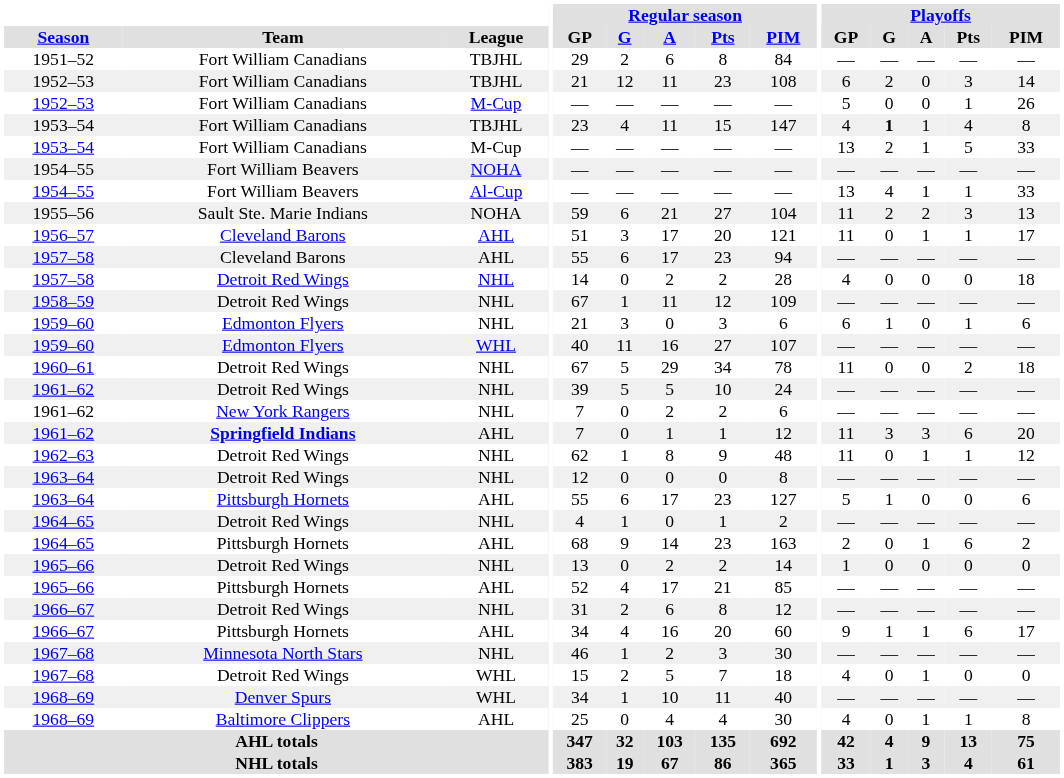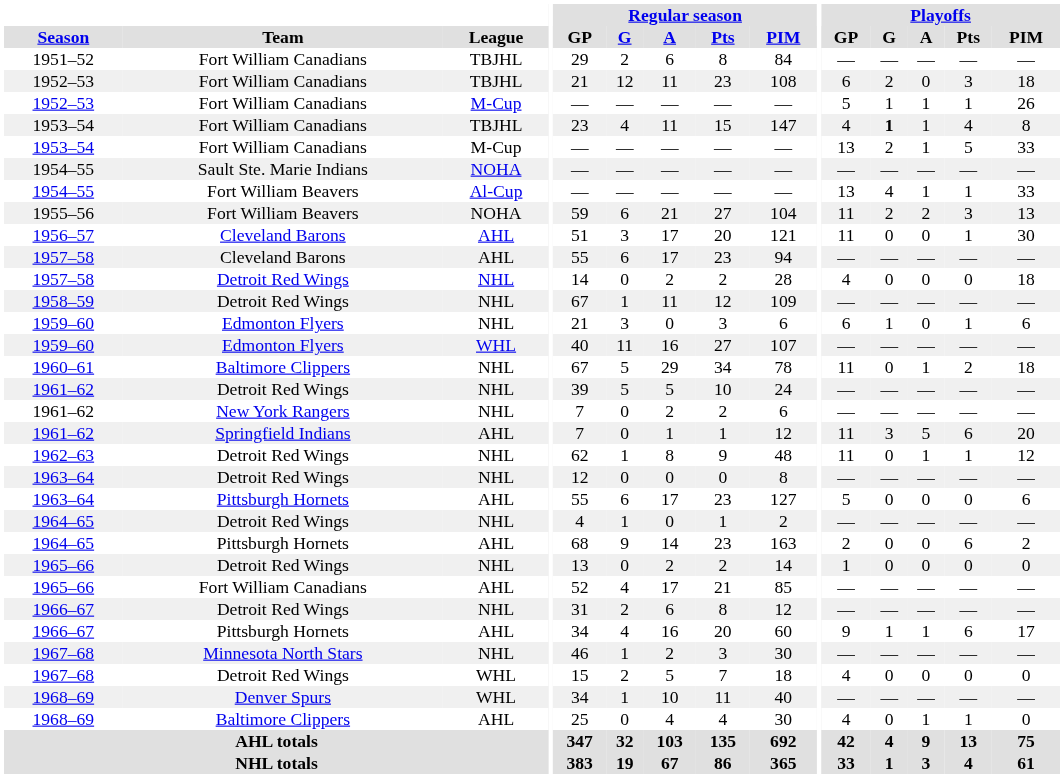1952–53 / TBJHL | Playoffs / PIM: 14 -> 18
1952–53 / M-Cup | Playoffs / G: 0 -> 1
1952–53 / M-Cup | Playoffs / A: 0 -> 1
1954–55 / NOHA | Team: Fort William Beavers -> Sault Ste. Marie Indians
1955–56 | Team: Sault Ste. Marie Indians -> Fort William Beavers
1956–57 | Playoffs / A: 1 -> 0
1956–57 | Playoffs / PIM: 17 -> 30
1960–61 | Team: Detroit Red Wings -> Baltimore Clippers
1960–61 | Playoffs / A: 0 -> 1
1961–62 / AHL | Team: bold -> normal
1961–62 / AHL | Playoffs / A: 3 -> 5
1963–64 / AHL | Playoffs / G: 1 -> 0
1964–65 / AHL | Playoffs / A: 1 -> 0
1965–66 / AHL | Team: Pittsburgh Hornets -> Fort William Canadians
1967–68 / WHL | Playoffs / A: 1 -> 0
1968–69 / AHL | Playoffs / PIM: 8 -> 0
